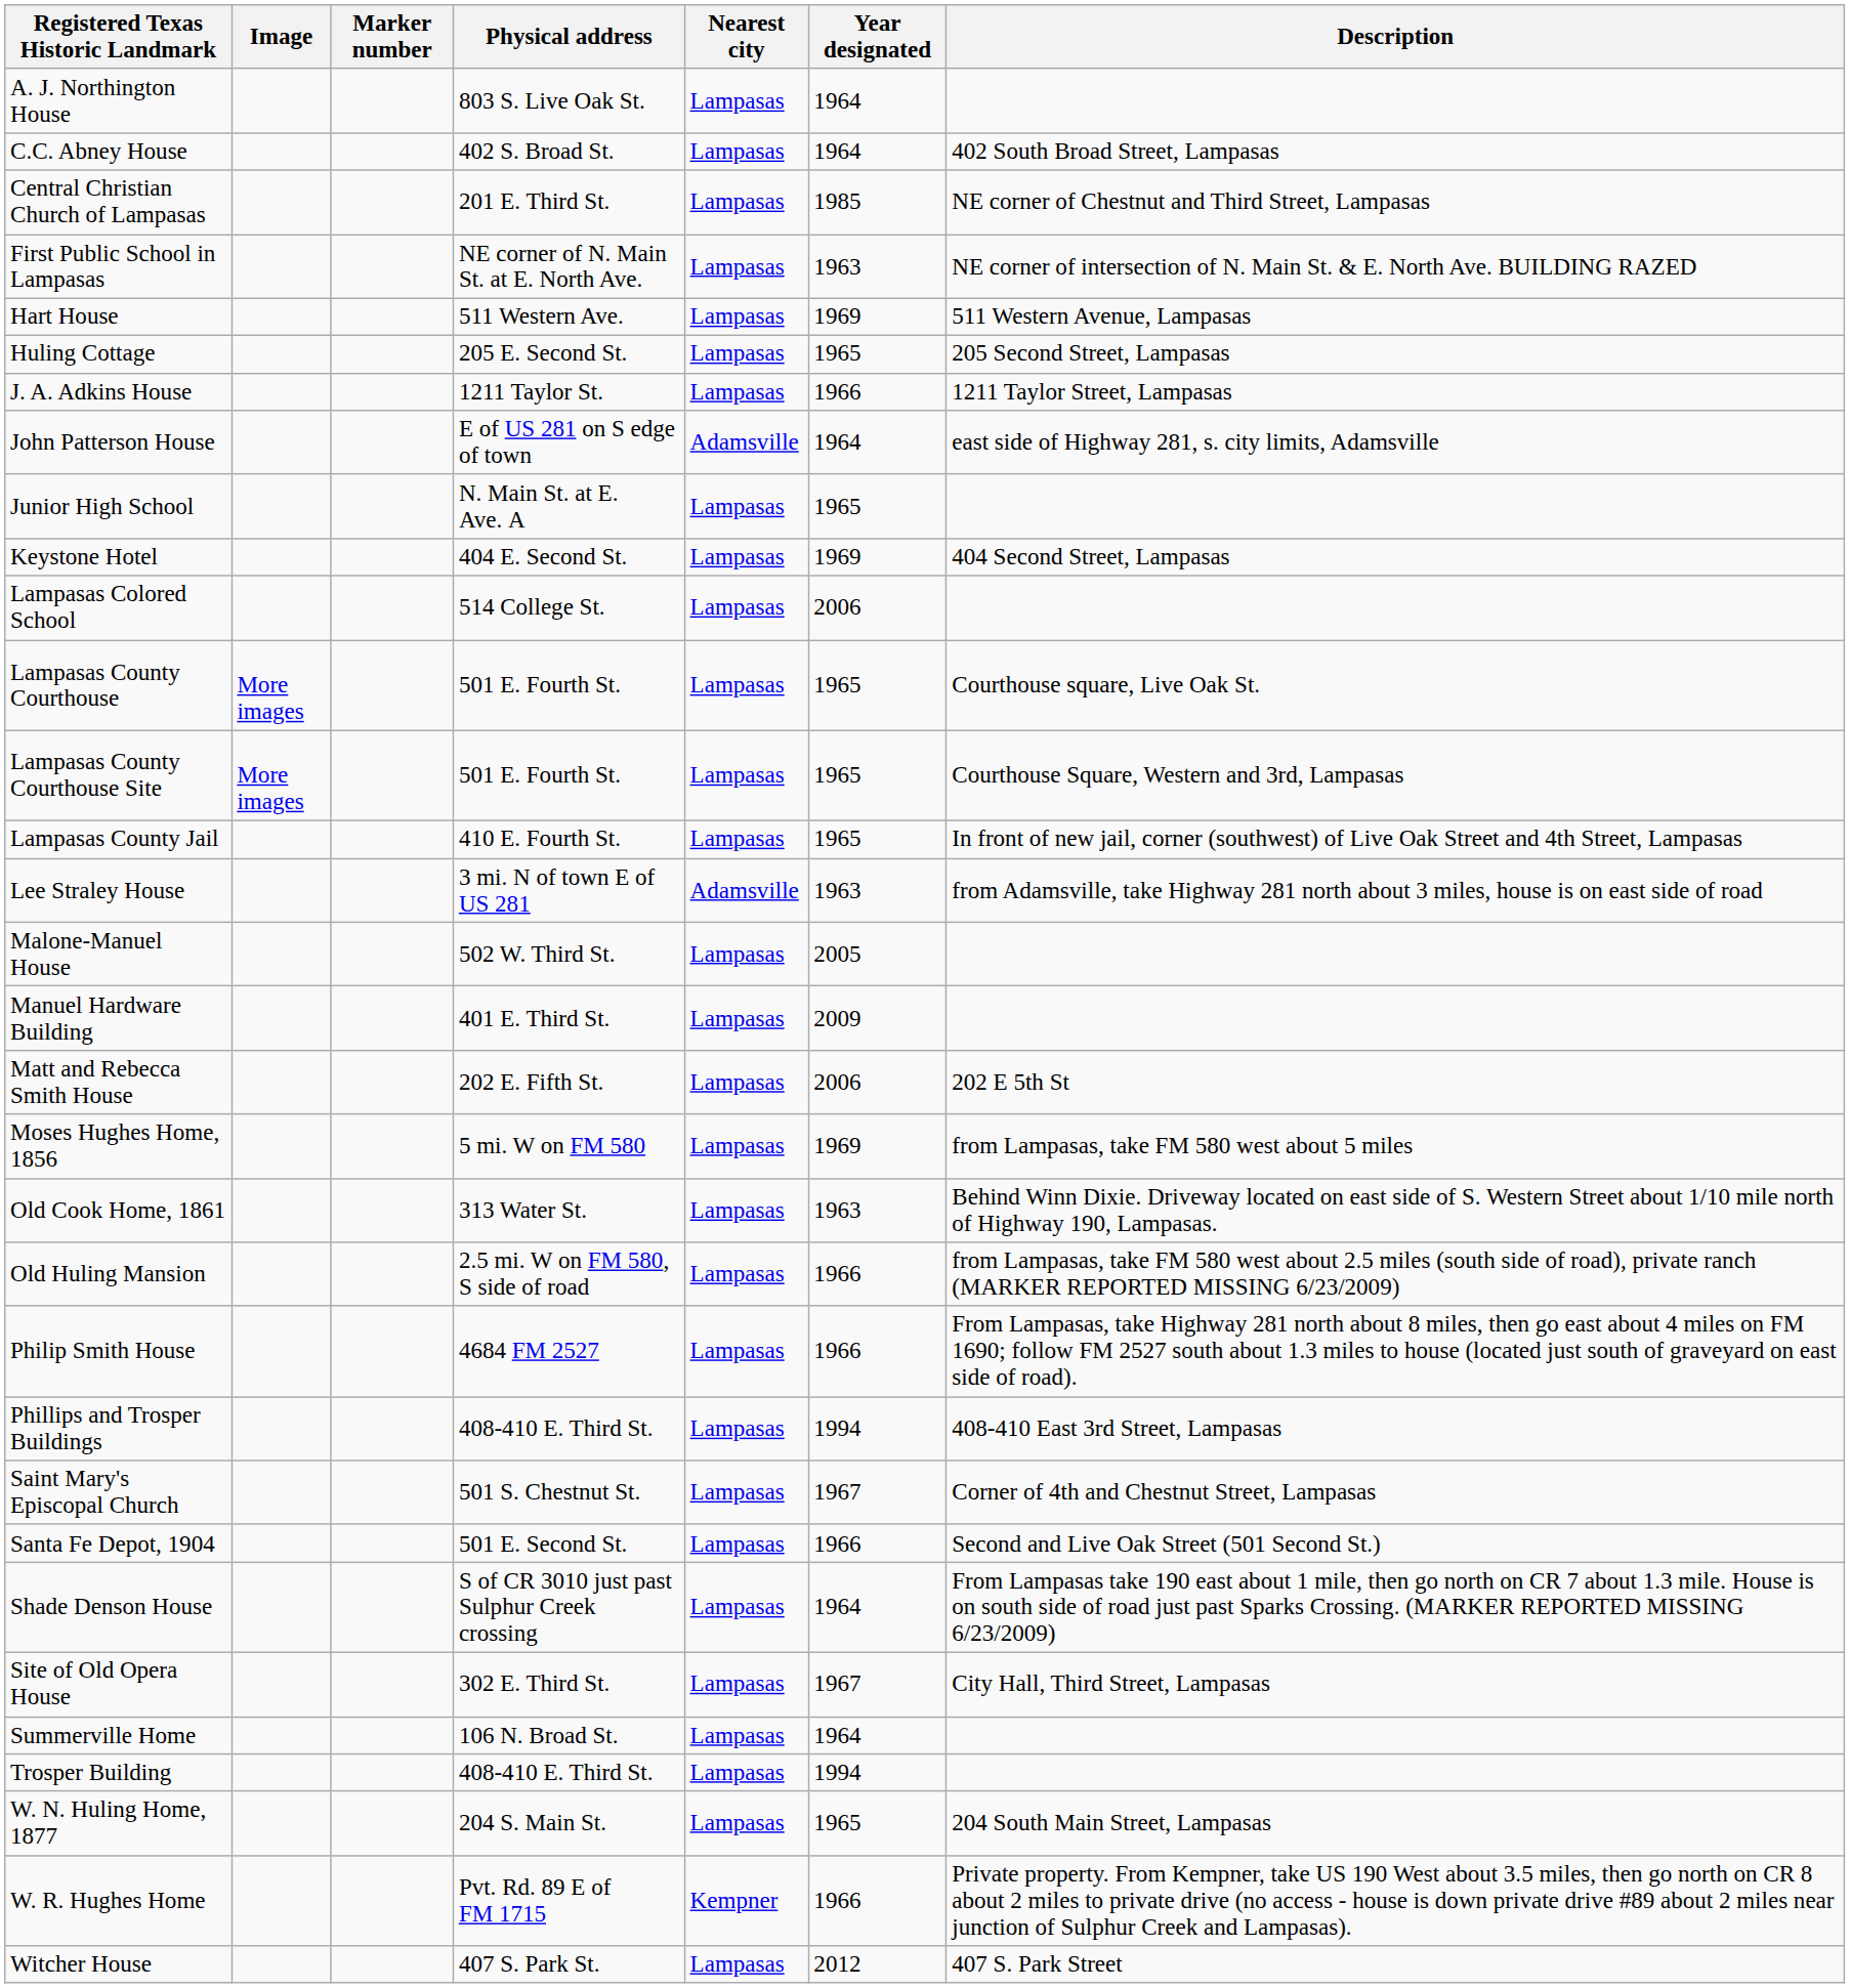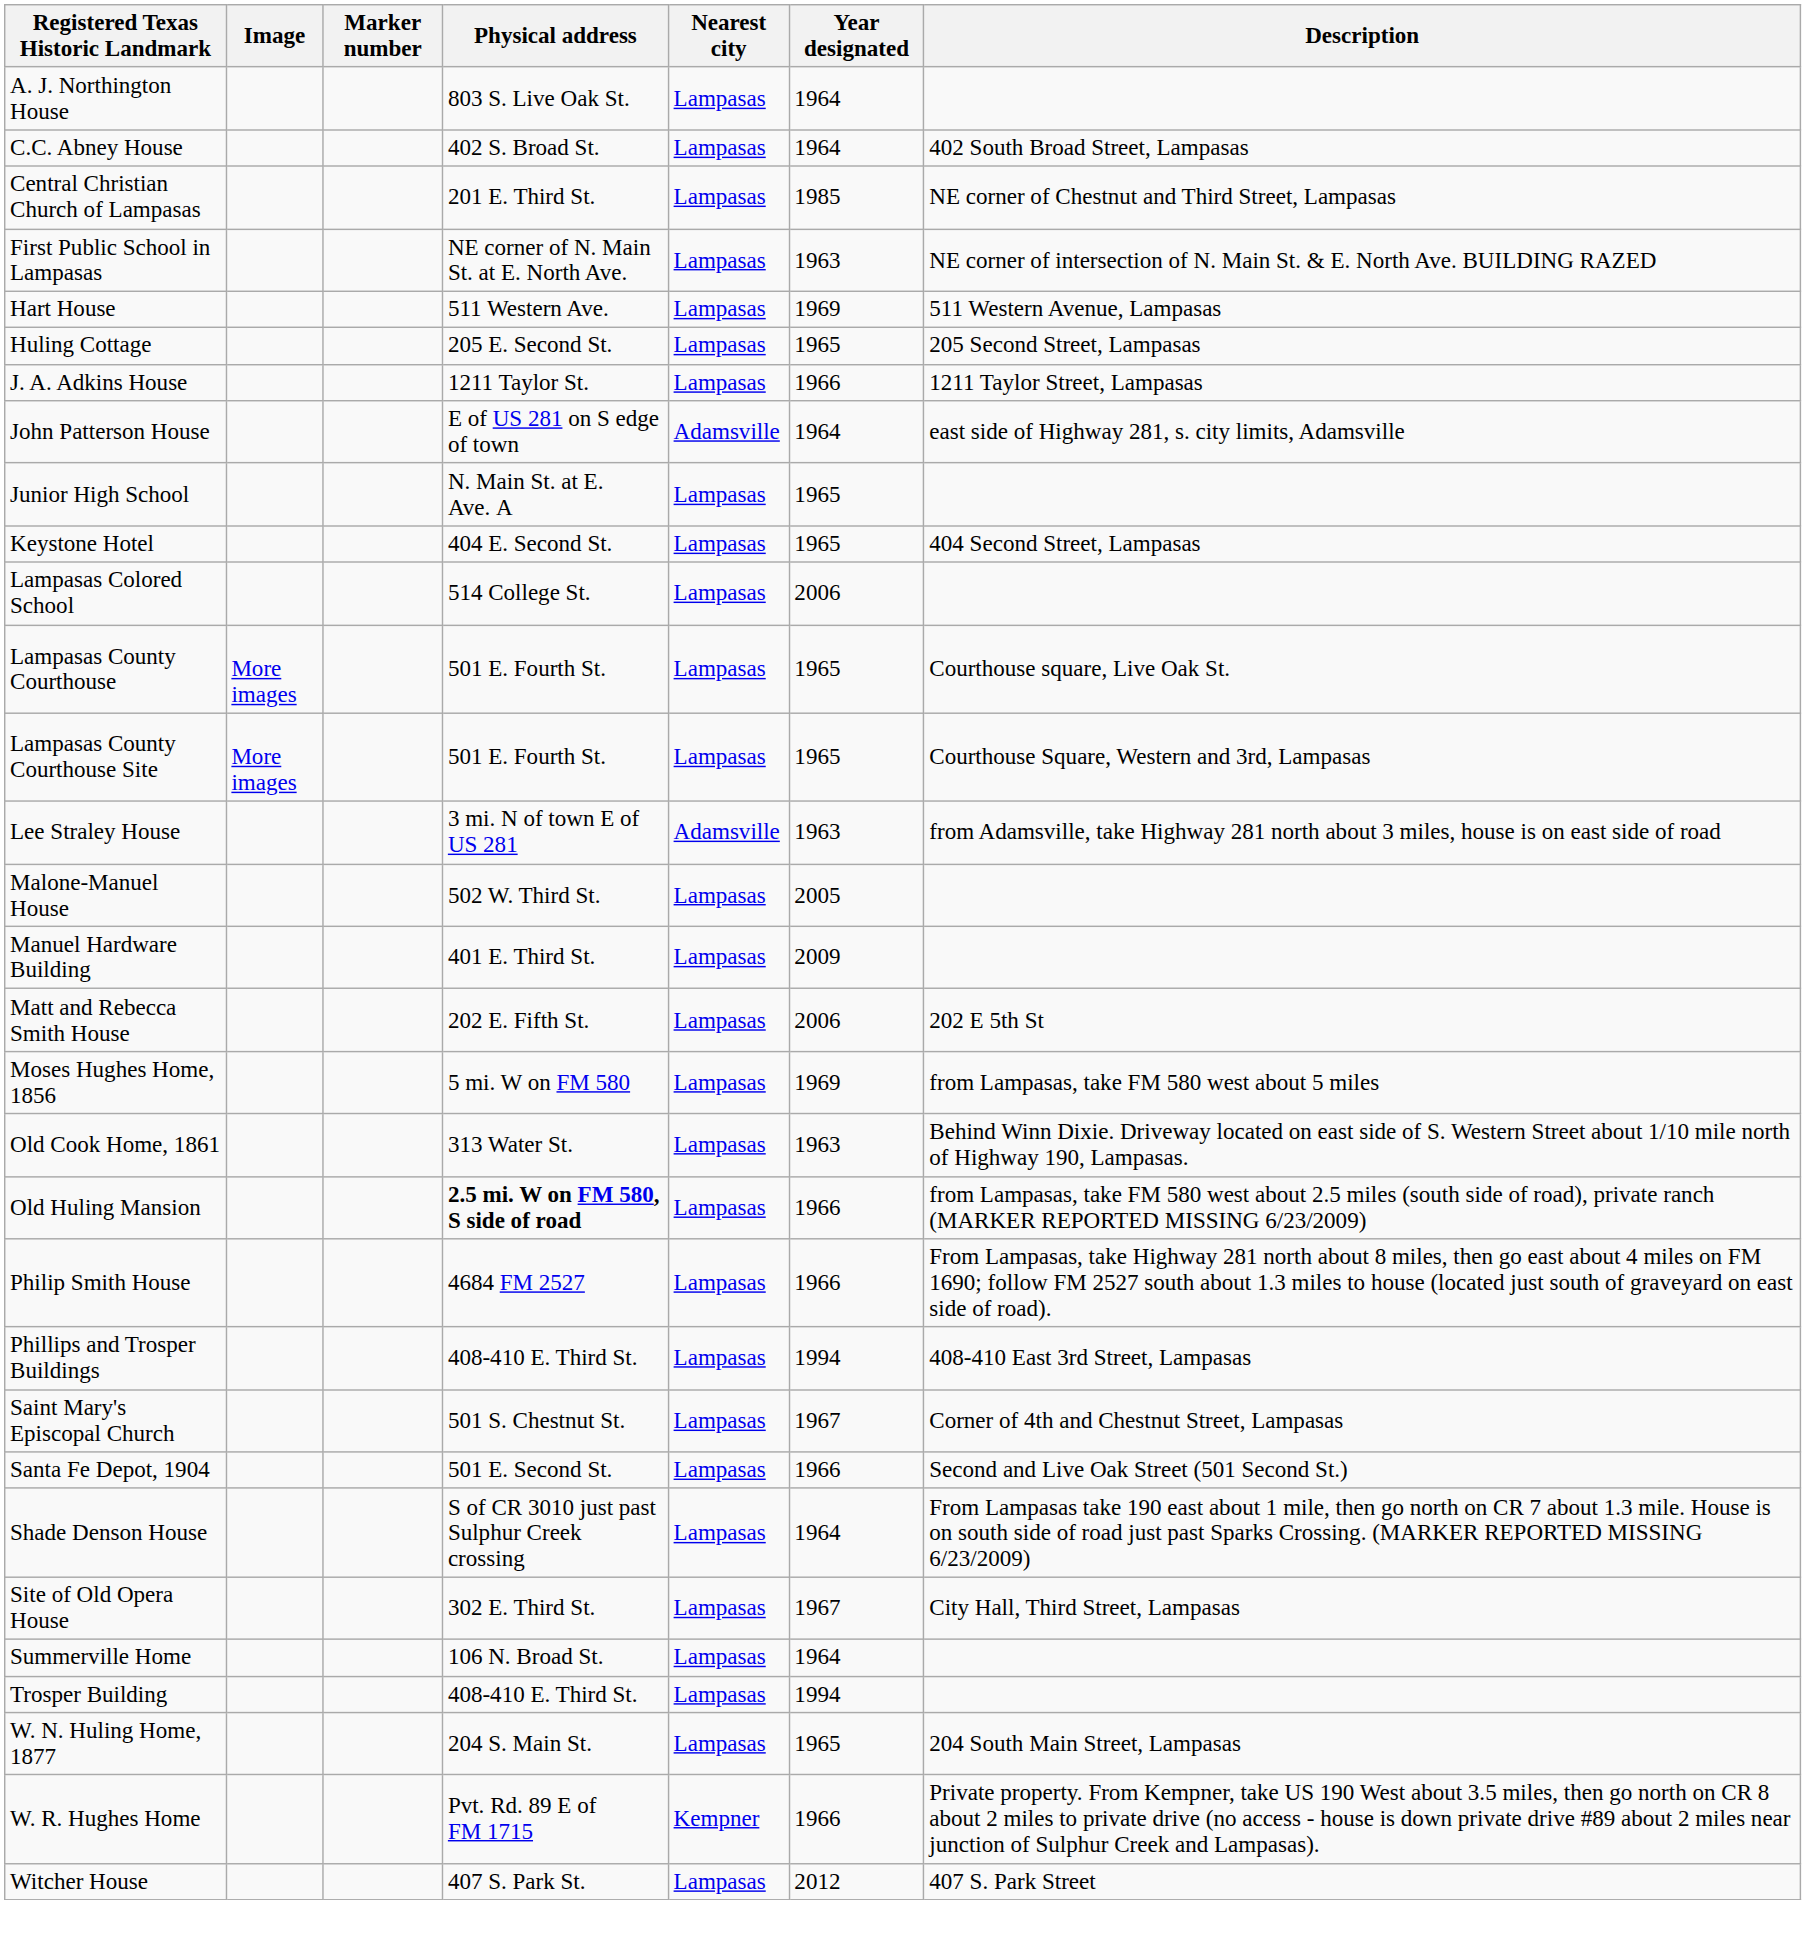Keystone Hotel | Year designated: 1969 -> 1965
- row: Lampasas County Jail | 410 E. Fourth St. | Lampasas | 1965 | In front of new jail, corner (southwest) of Live Oak Street and 4th Street, Lampasas
Old Huling Mansion | Physical address: normal -> bold
